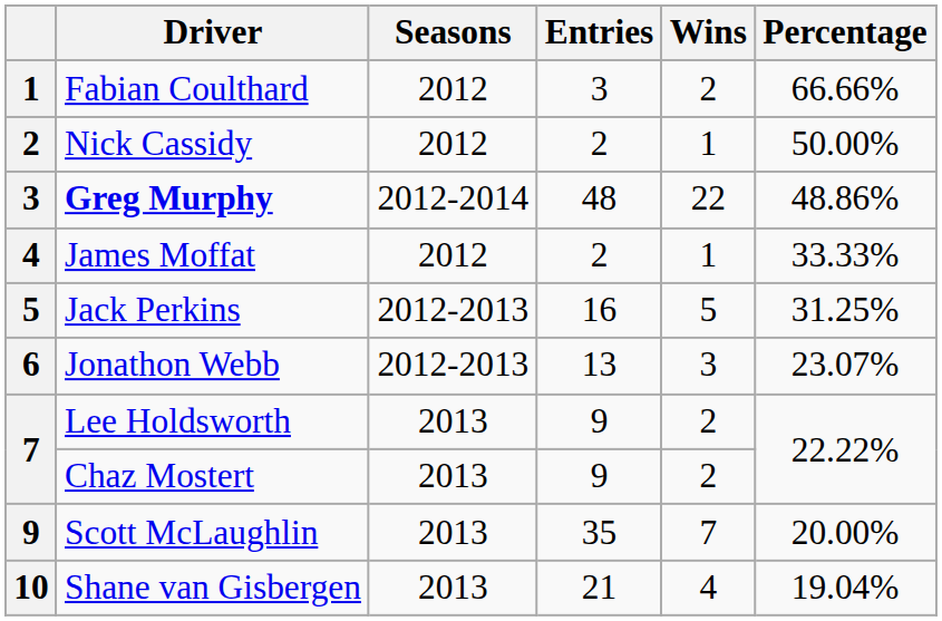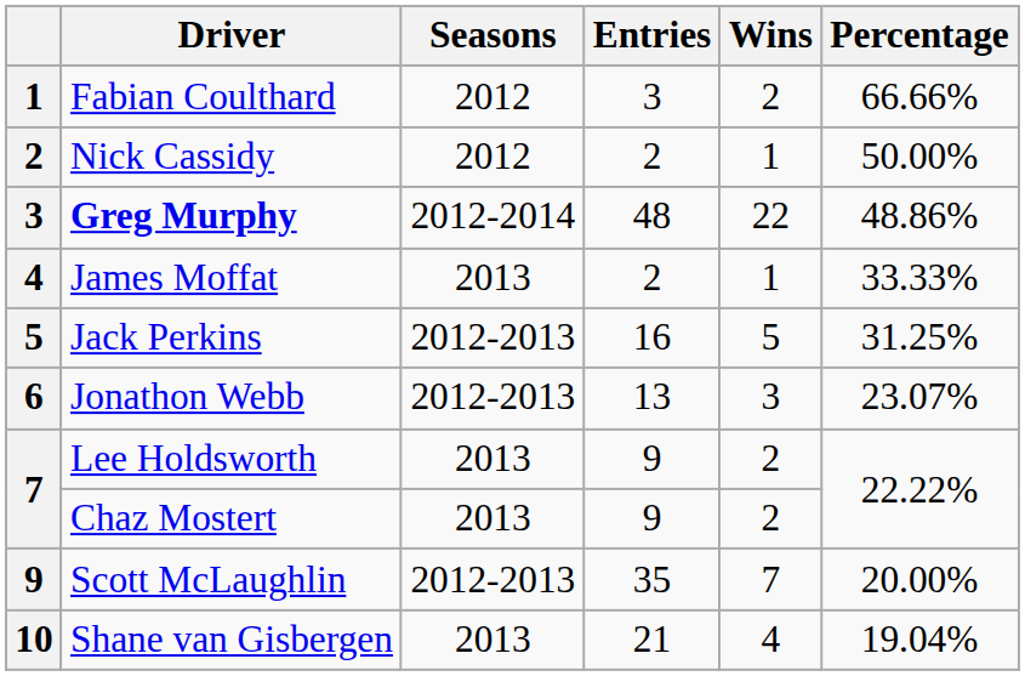James Moffat | Seasons: 2012 -> 2013
Scott McLaughlin | Seasons: 2013 -> 2012-2013
